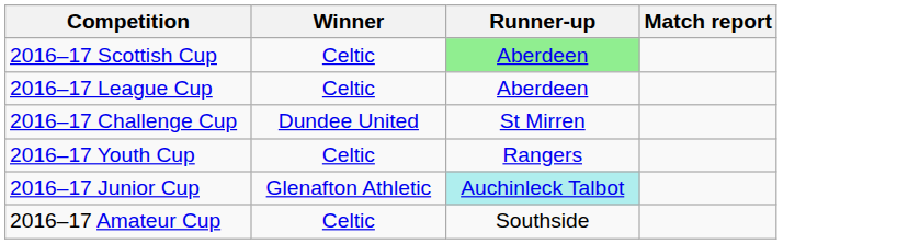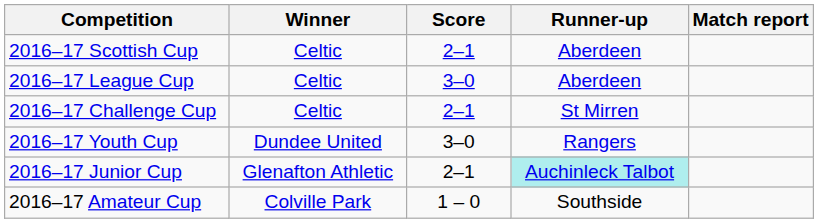+ column: Score | 2–1 | 3–0 | 2–1 | 3–0 | 2–1 | 1 – 0
2016–17 Scottish Cup | Runner-up: lightgreen background -> no background
2016–17 Challenge Cup | Winner: Dundee United -> Celtic
2016–17 Youth Cup | Winner: Celtic -> Dundee United
2016–17 Amateur Cup | Winner: Celtic -> Colville Park
